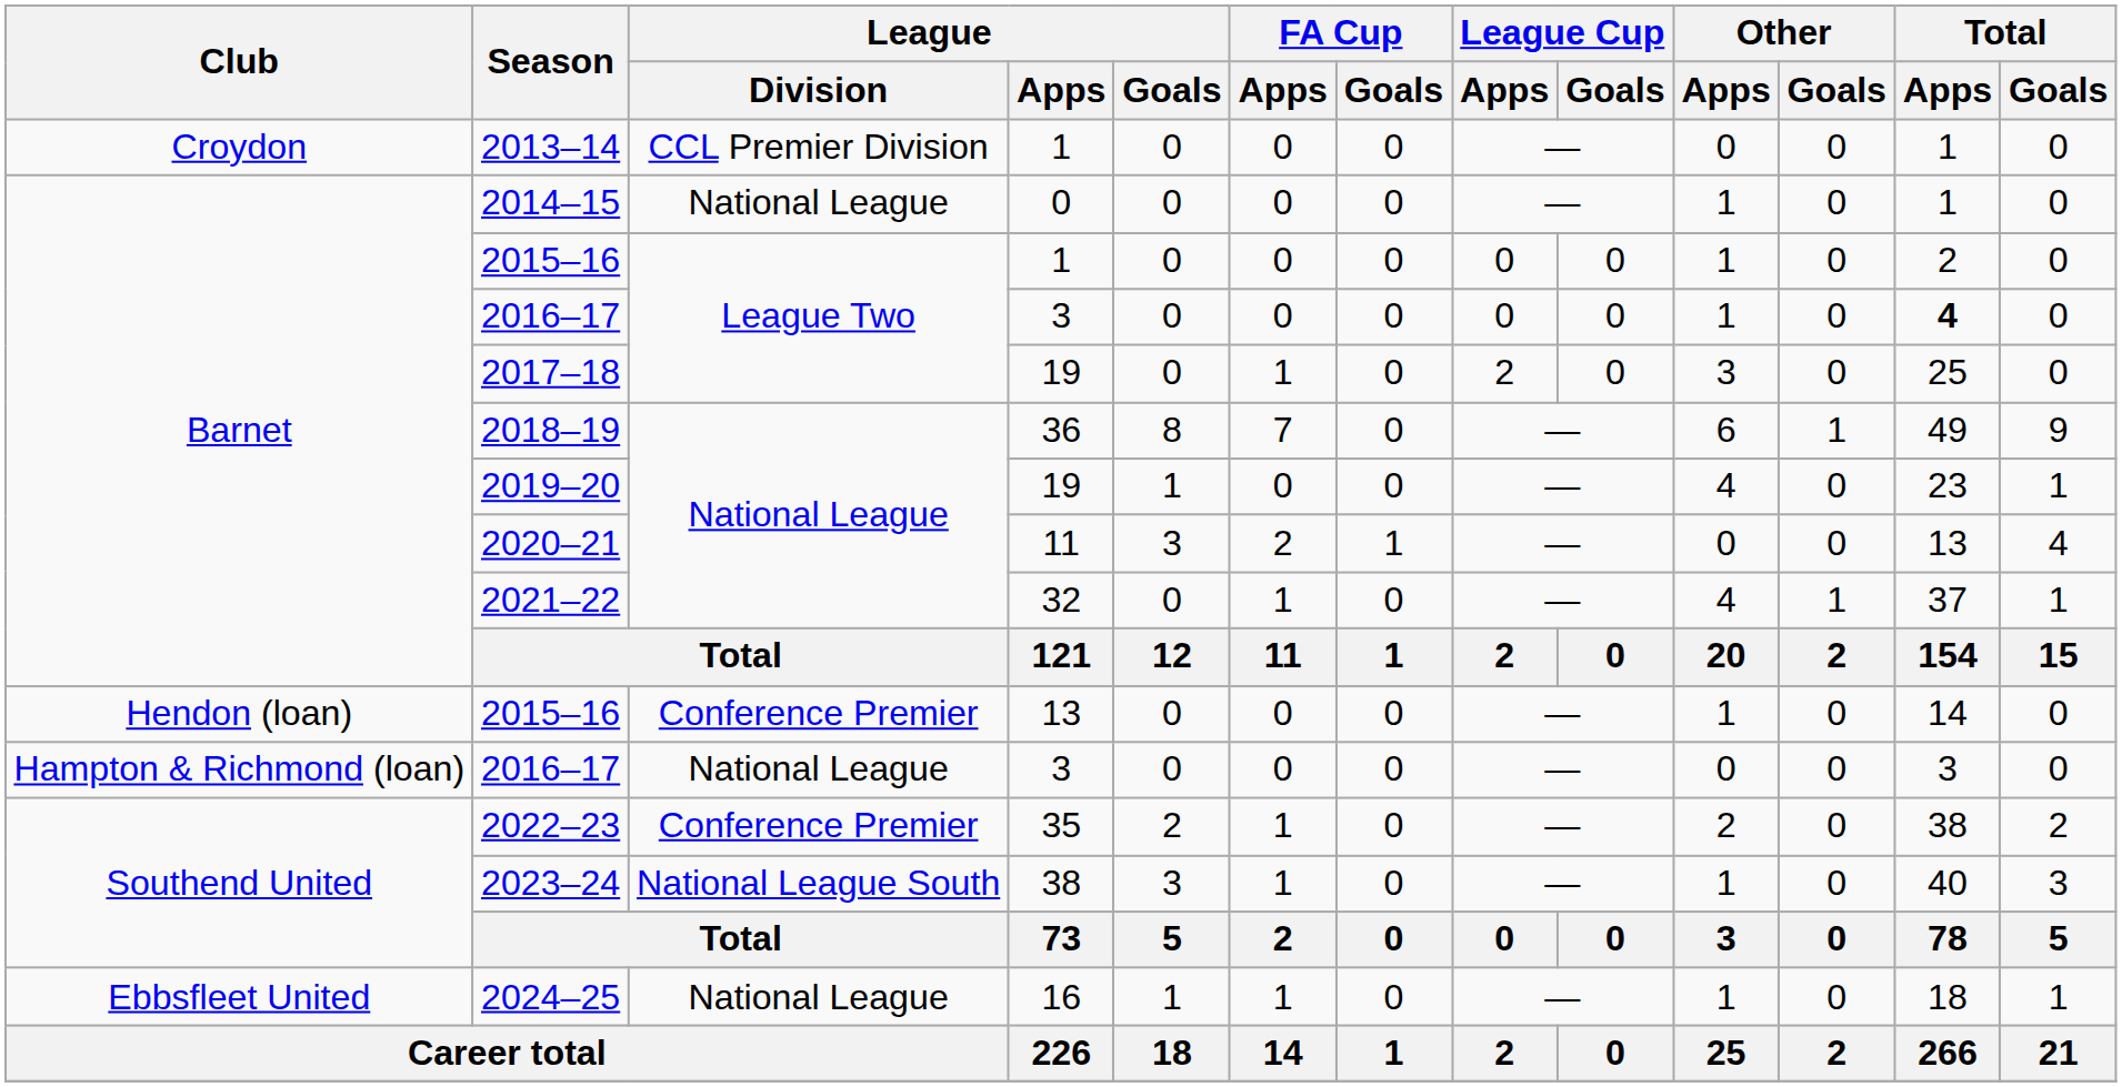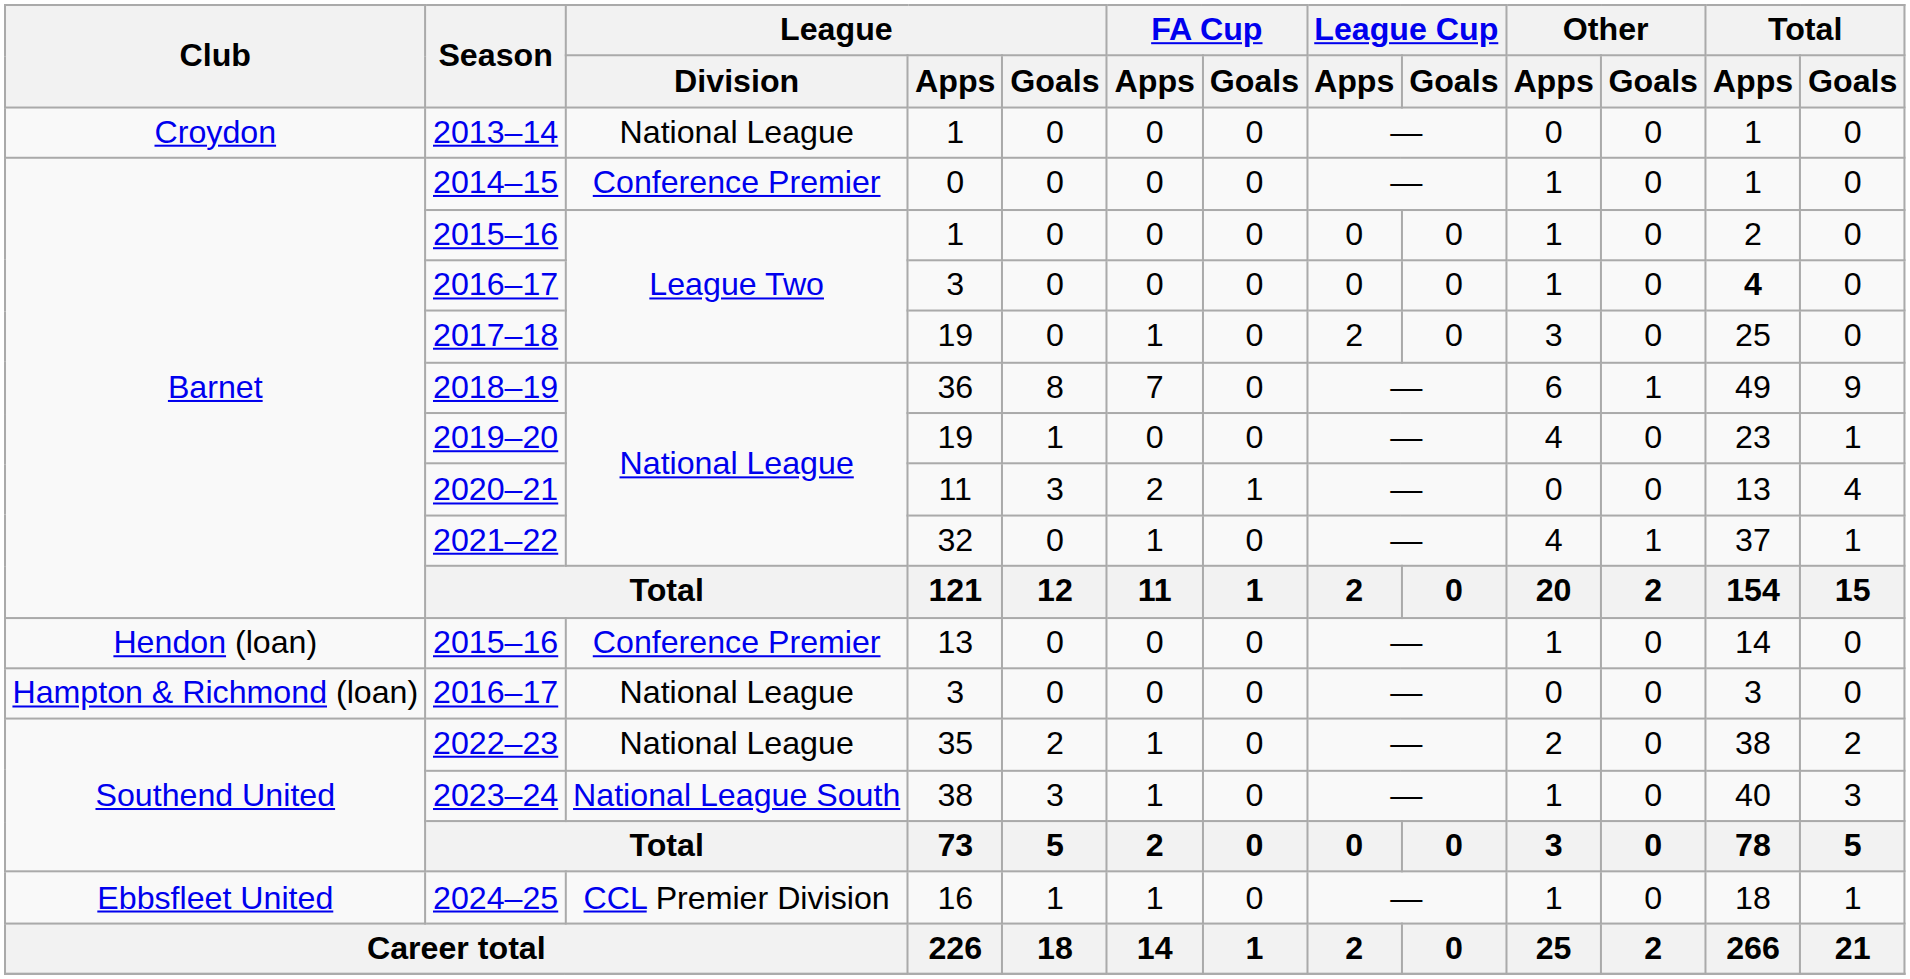2013–14 | League / Division: CCL Premier Division -> National League
2014–15 | League / Division: National League -> Conference Premier
2022–23 | League / Division: Conference Premier -> National League
2024–25 | League / Division: National League -> CCL Premier Division
